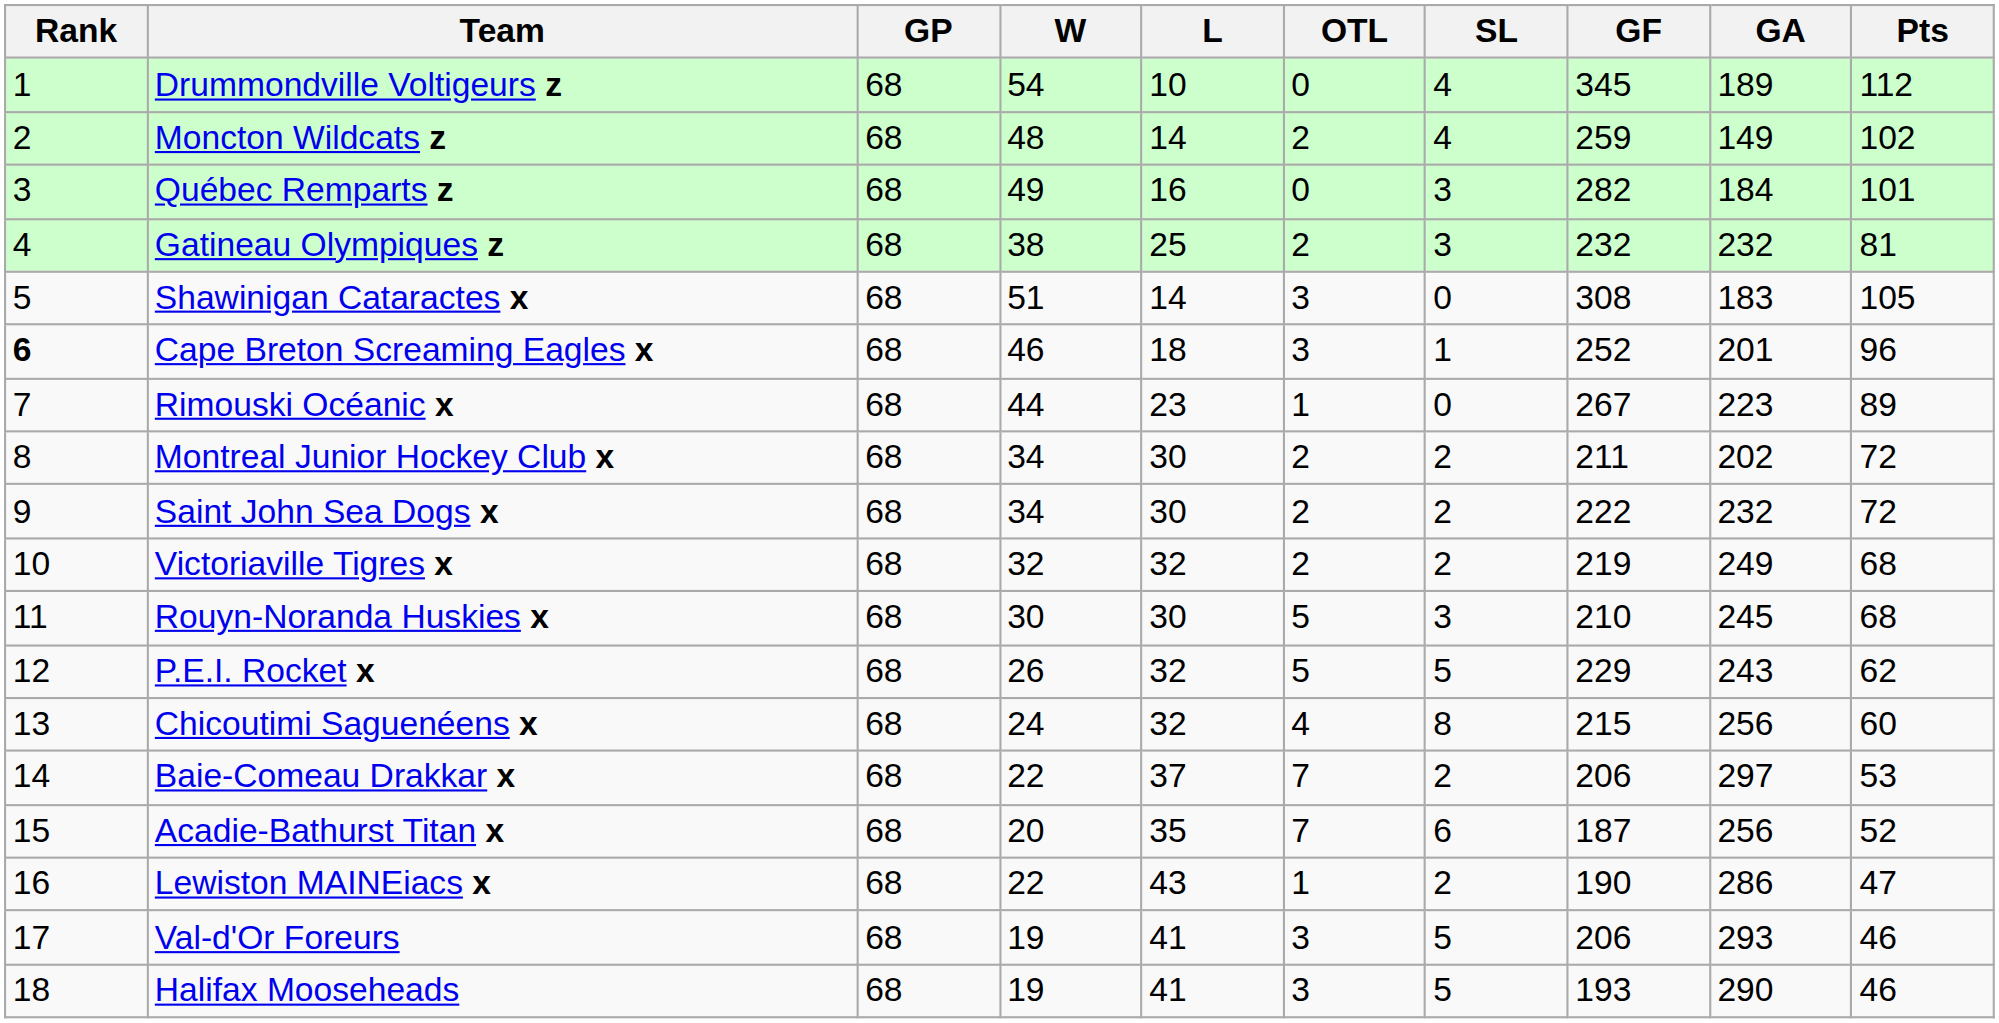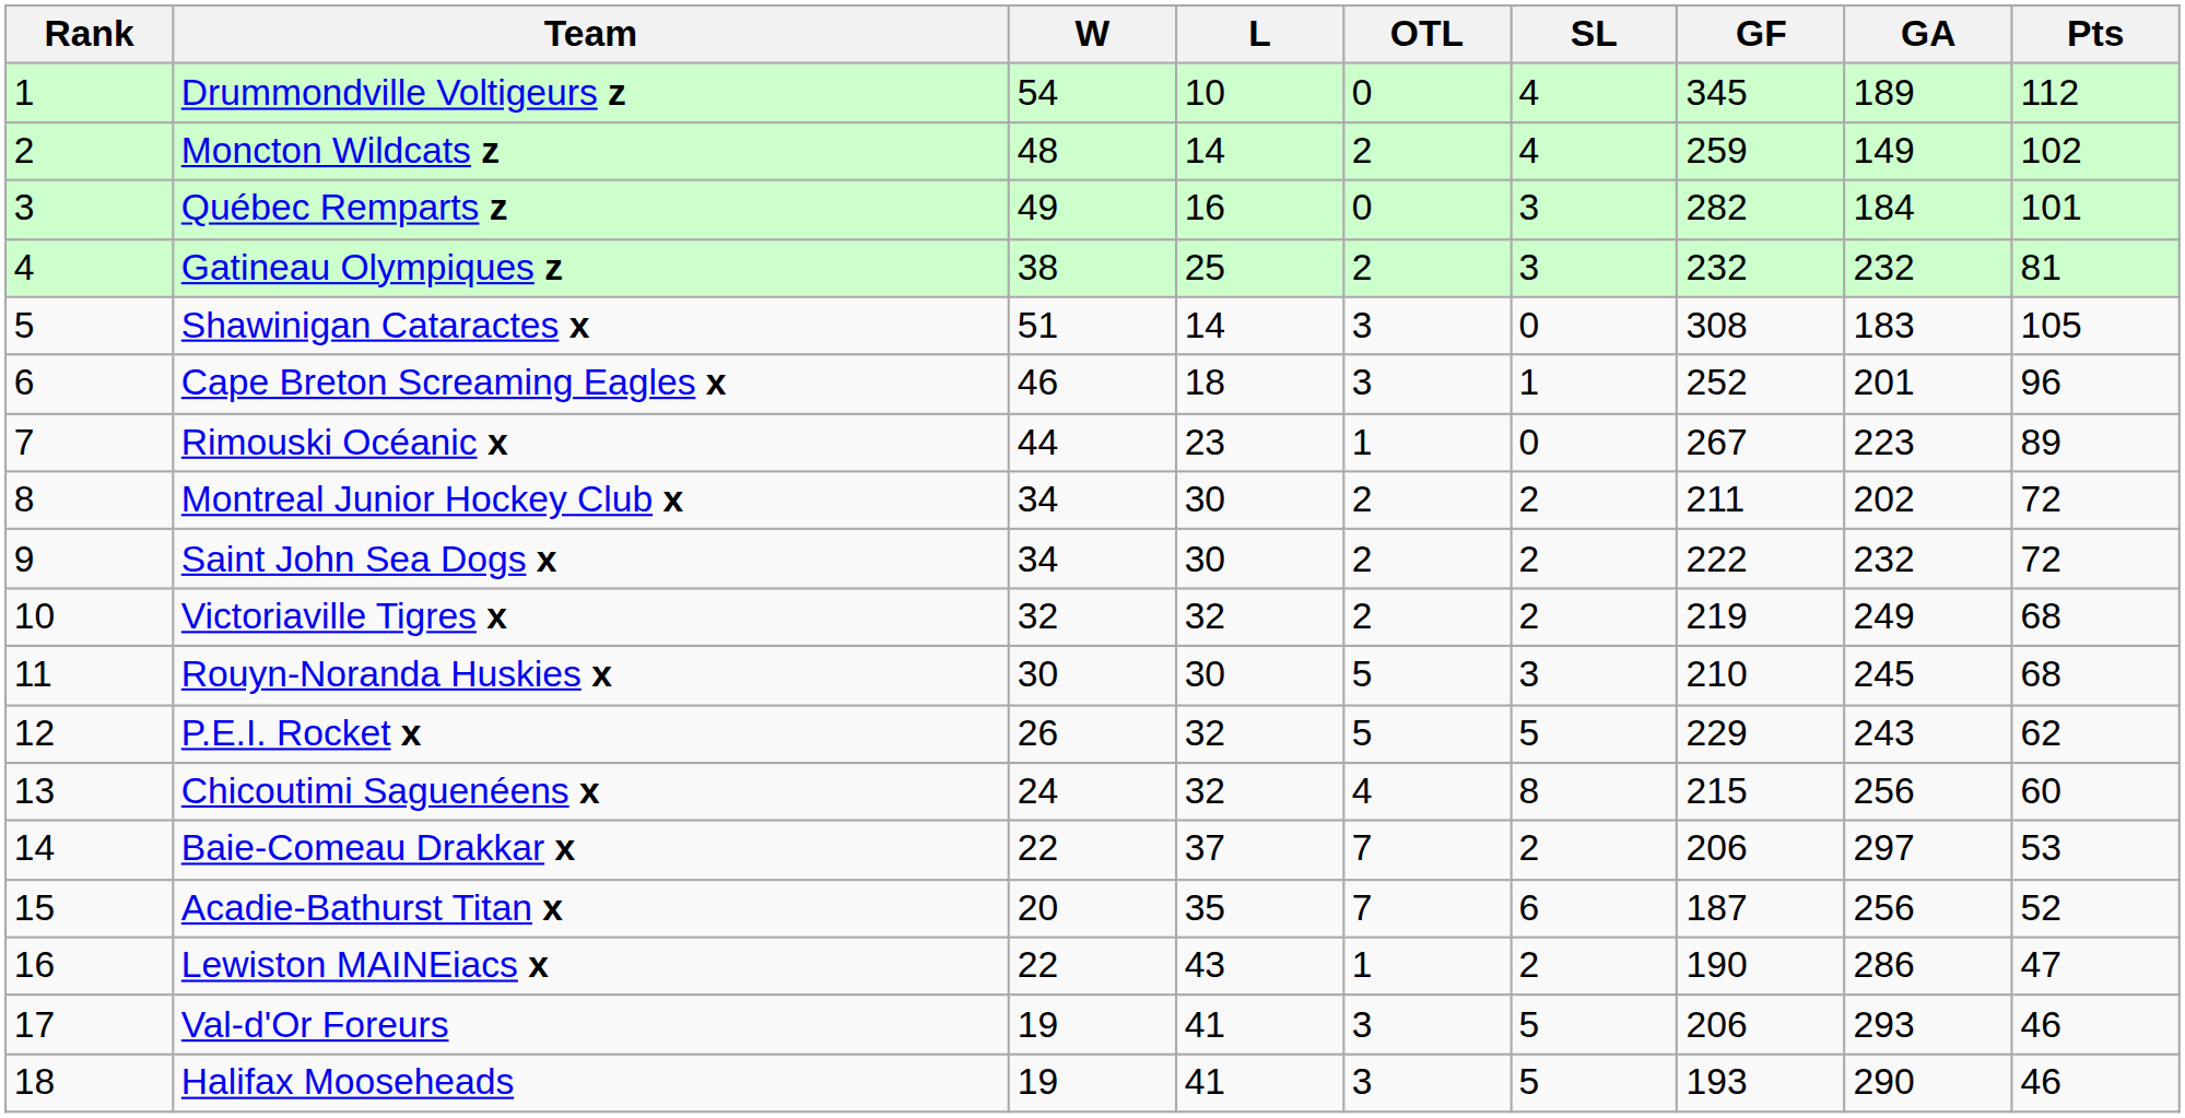- column: GP | 68 | 68 | 68 | 68 | 68 | 68 | 68 | 68 | 68 | 68 | 68 | 68 | 68 | 68 | 68 | 68 | 68 | 68
Cape Breton Screaming Eagles x | Rank: bold -> normal
